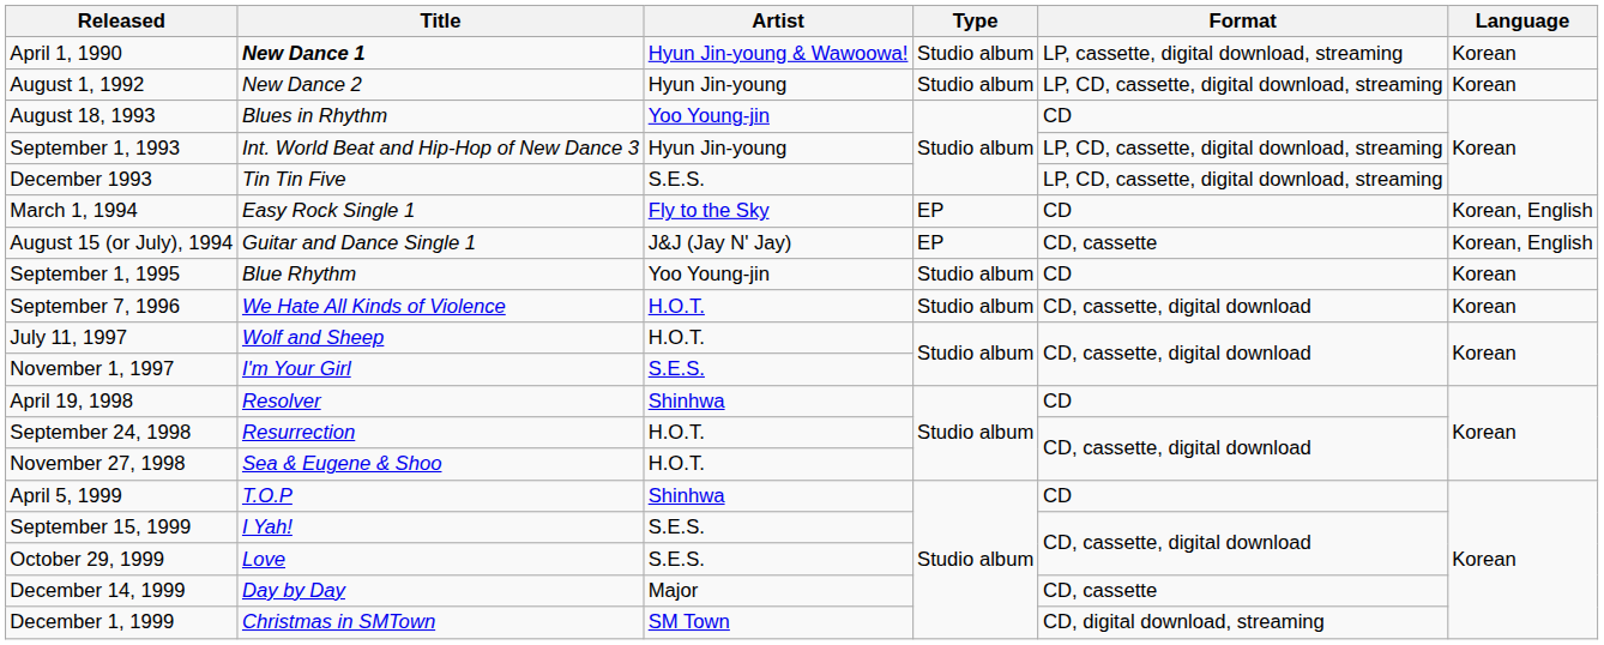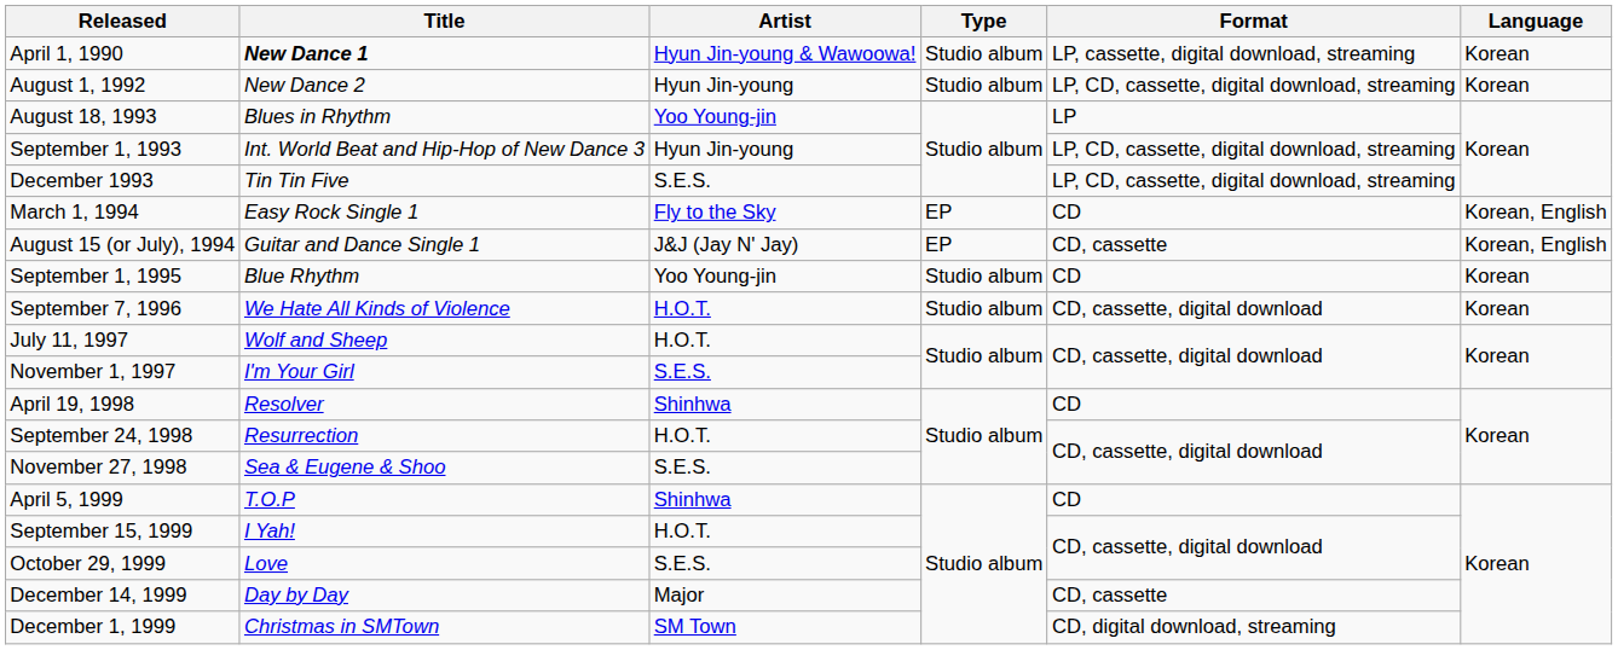August 18, 1993 | Format: CD -> LP
November 27, 1998 | Artist: H.O.T. -> S.E.S.
September 15, 1999 | Artist: S.E.S. -> H.O.T.
